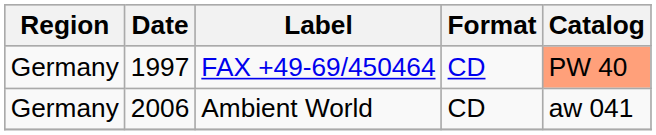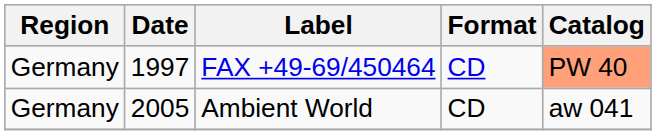Ambient World | Date: 2006 -> 2005
